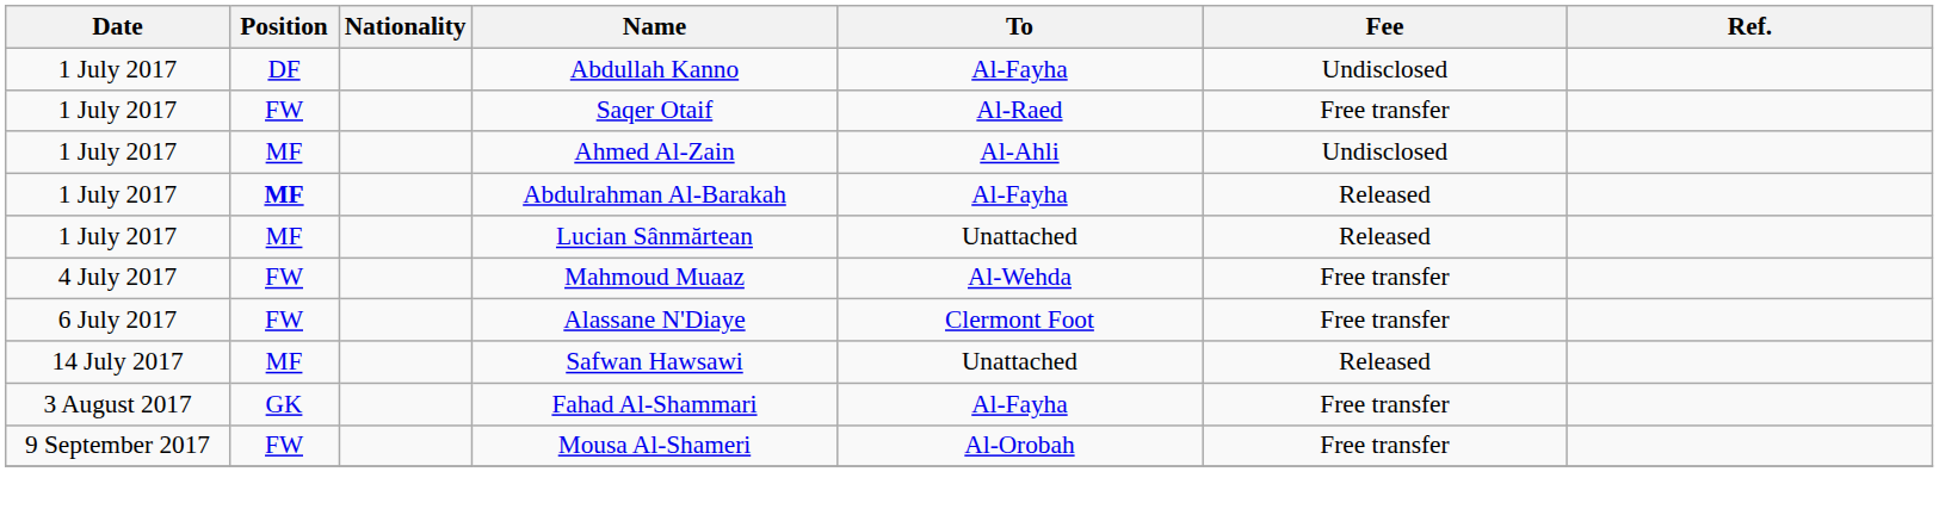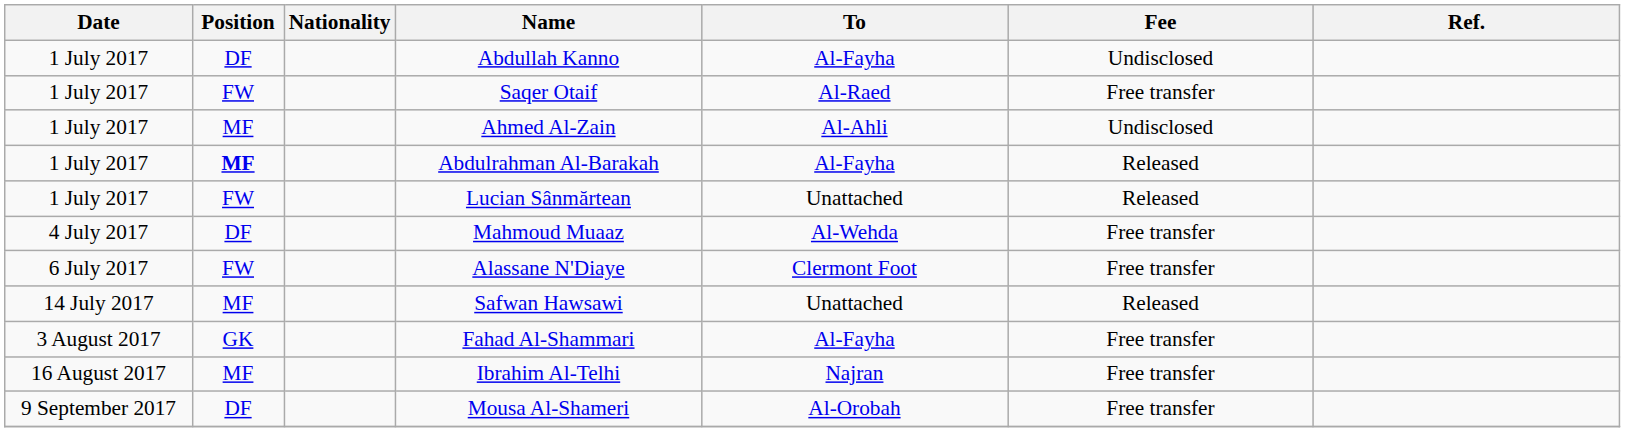Lucian Sânmărtean | Position: MF -> FW
Mahmoud Muaaz | Position: FW -> DF
+ row: 16 August 2017 | MF | Ibrahim Al-Telhi | Najran | Free transfer
Mousa Al-Shameri | Position: FW -> DF
